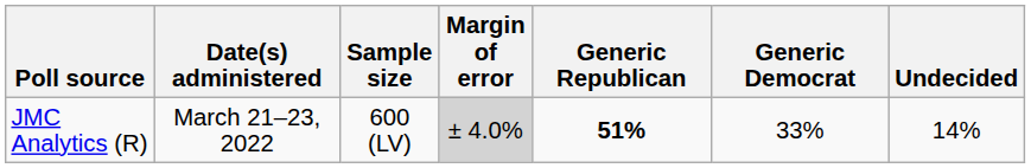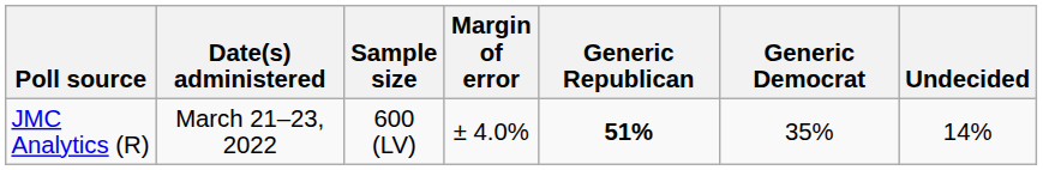JMC Analytics (R) | Margin of error: lightgrey background -> no background
JMC Analytics (R) | Generic Democrat: 33% -> 35%
